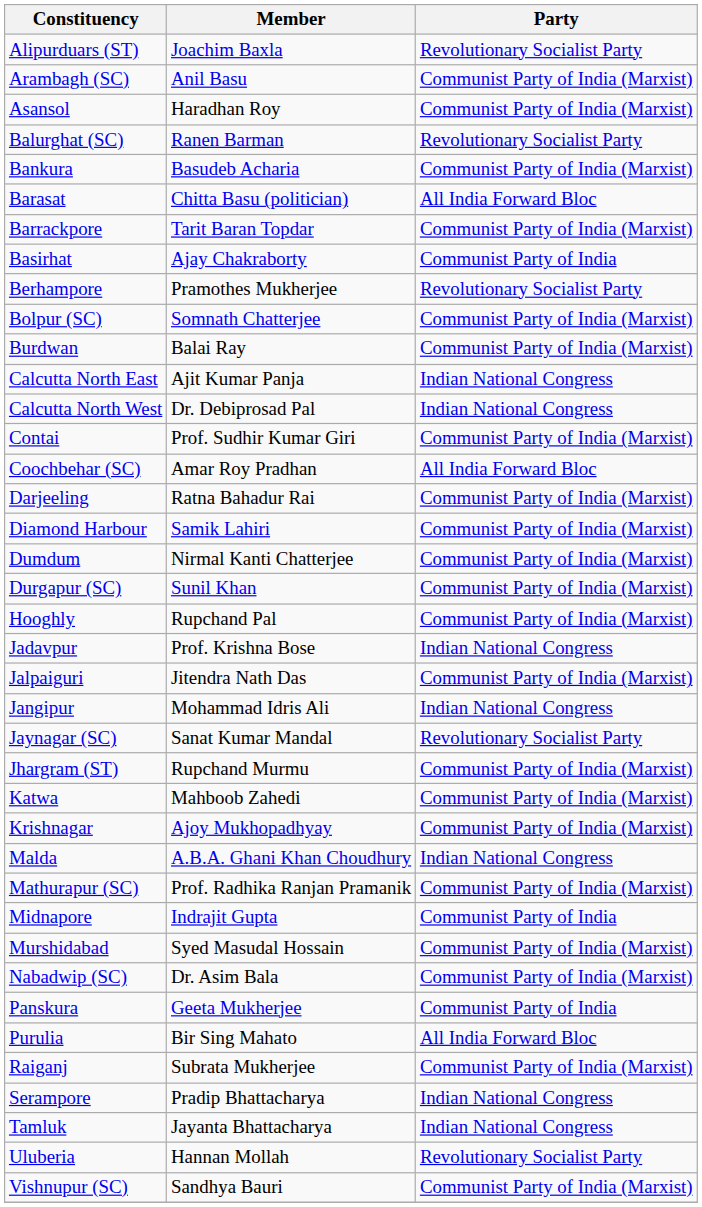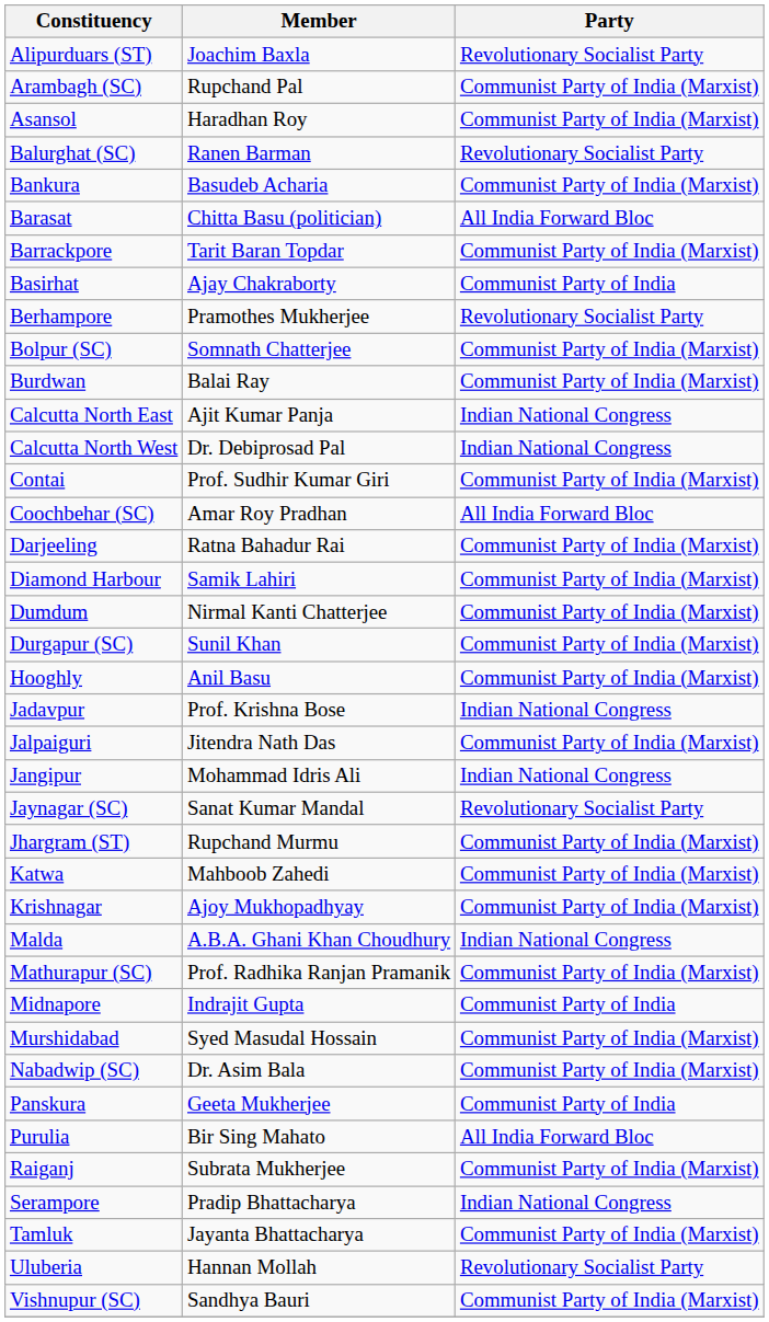Arambagh (SC) | Member: Anil Basu -> Rupchand Pal
Hooghly | Member: Rupchand Pal -> Anil Basu
Tamluk | Party: Indian National Congress -> Communist Party of India (Marxist)
